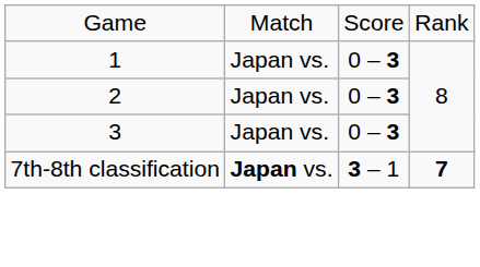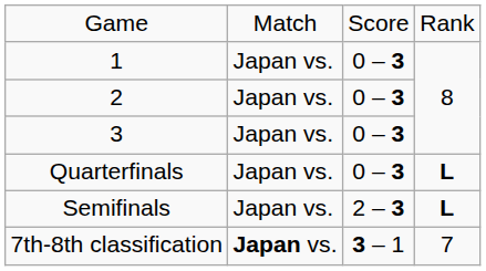+ row: Quarterfinals | Japan vs. | 0 – 3 | L
+ row: Semifinals | Japan vs. | 2 – 3 | L
7th-8th classification | column 4: bold -> normal
